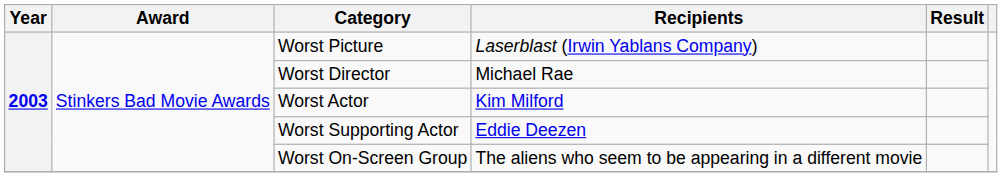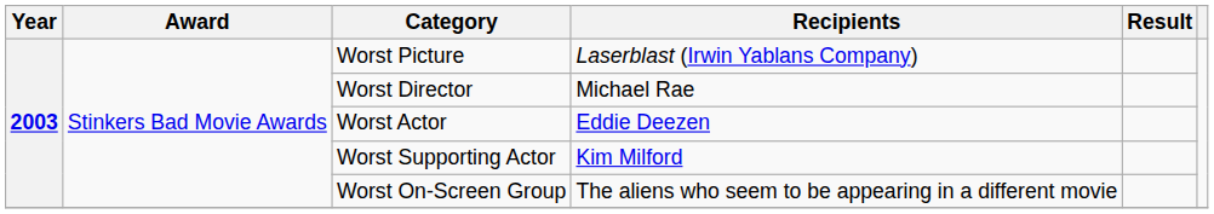Worst Actor | Recipients: Kim Milford -> Eddie Deezen
Worst Supporting Actor | Recipients: Eddie Deezen -> Kim Milford
